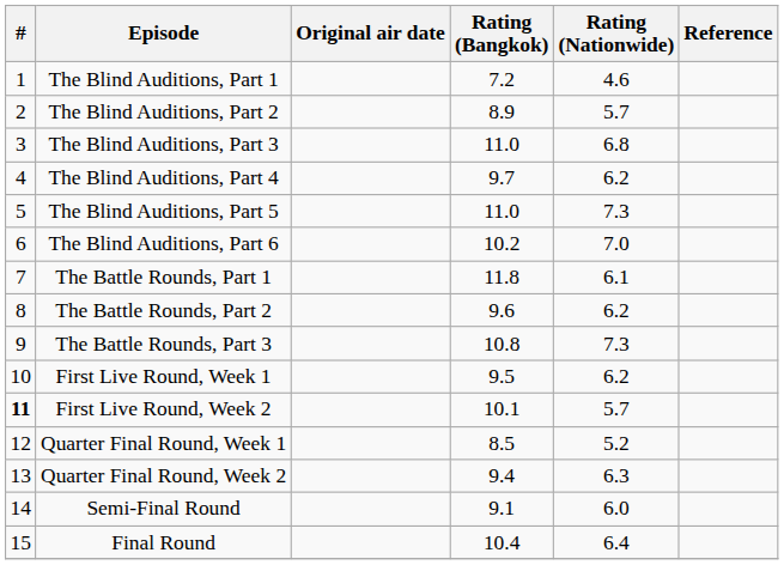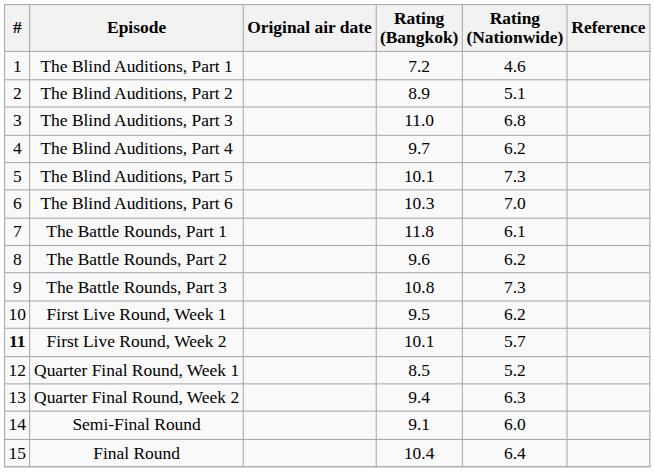The Blind Auditions, Part 2 | Rating (Nationwide): 5.7 -> 5.1
The Blind Auditions, Part 5 | Rating (Bangkok): 11.0 -> 10.1
The Blind Auditions, Part 6 | Rating (Bangkok): 10.2 -> 10.3
